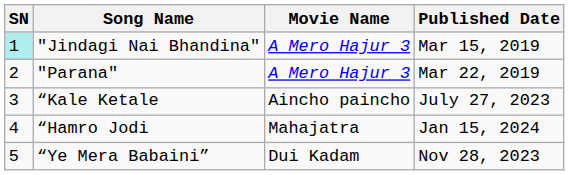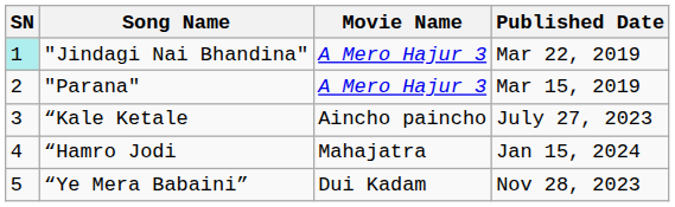"Jindagi Nai Bhandina" | Published Date: Mar 15, 2019 -> Mar 22, 2019
"Parana" | Published Date: Mar 22, 2019 -> Mar 15, 2019
